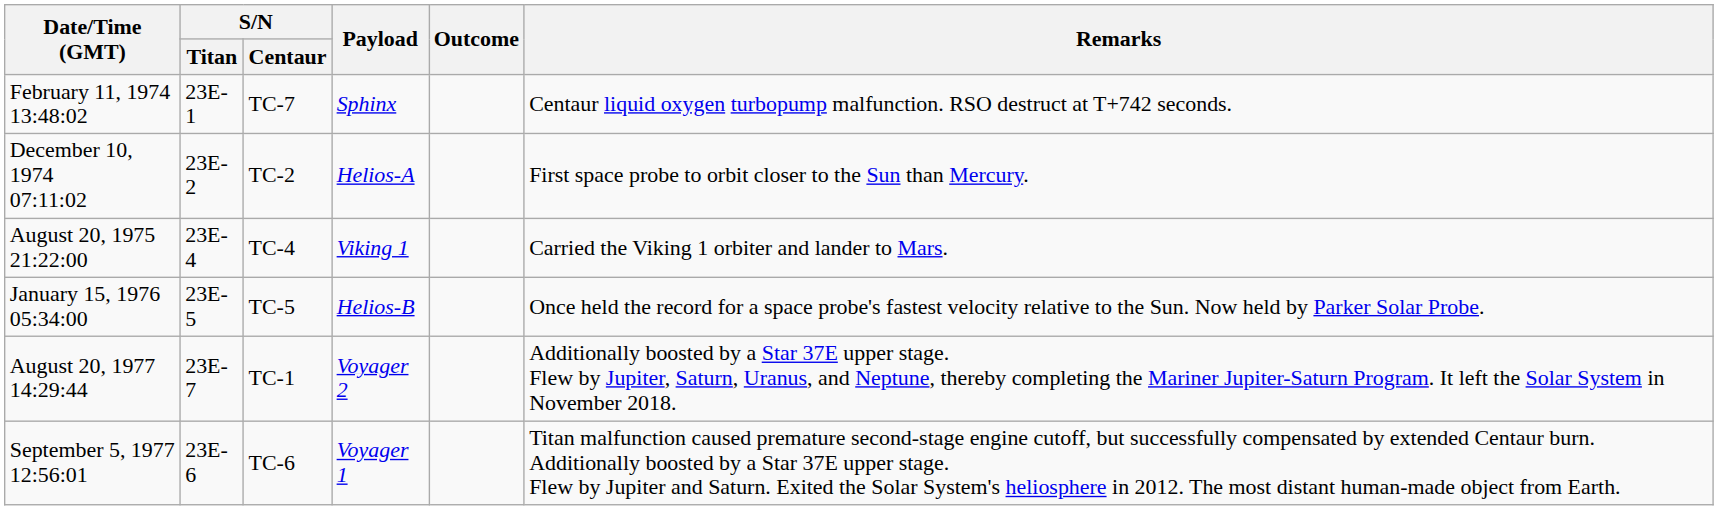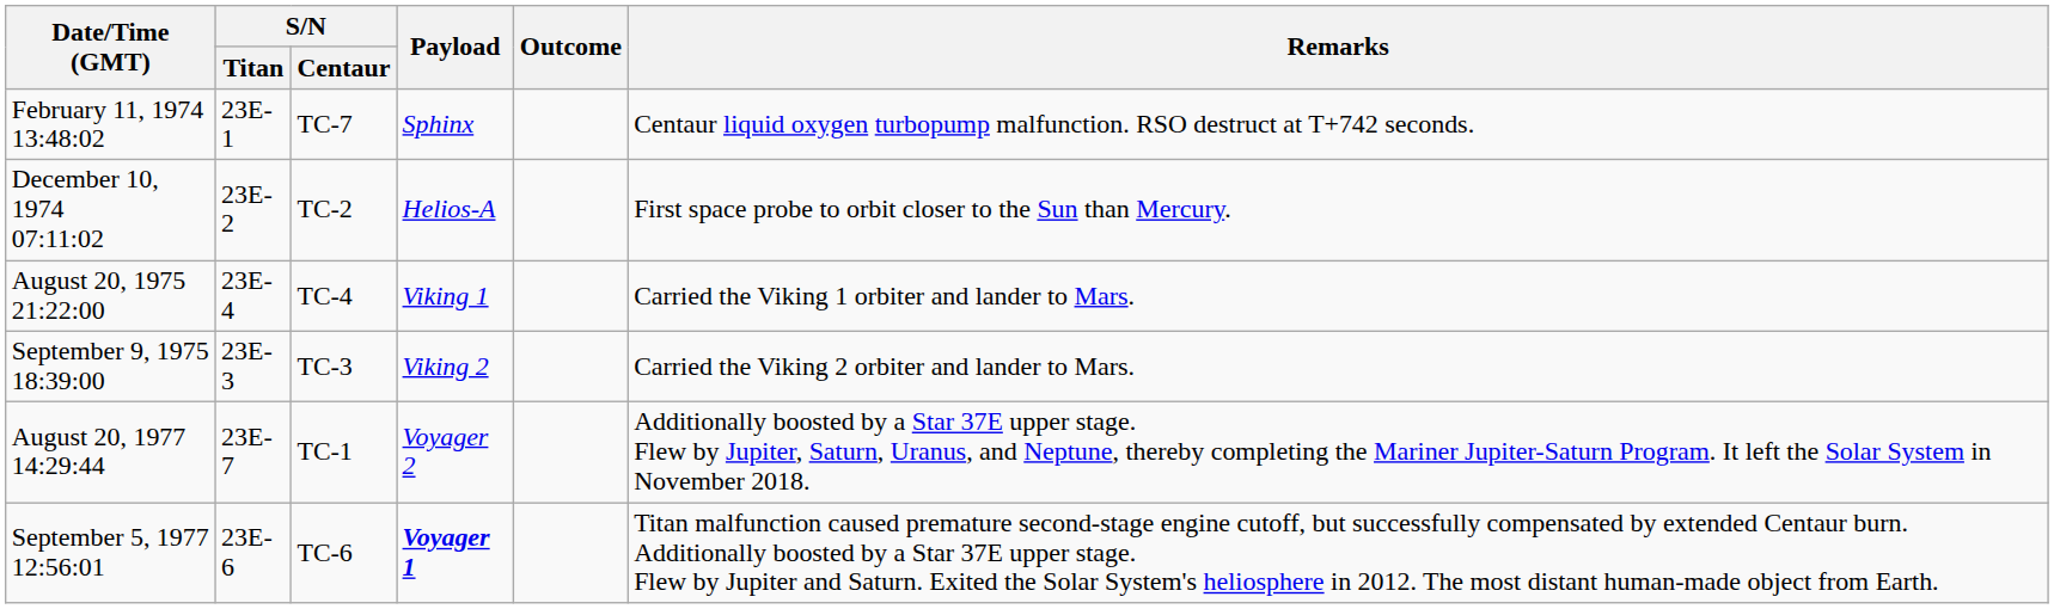+ row: September 9, 1975 18:39:00 | 23E-3 | TC-3 | Viking 2 | Carried the Viking 2 orbiter and lander to Mars.
- row: January 15, 1976 05:34:00 | 23E-5 | TC-5 | Helios-B | Once held the record for a space probe's fastest velocity relative to the Sun. Now held by Parker Solar Probe.
September 5, 1977 12:56:01 | Payload: normal -> bold
